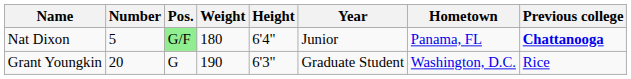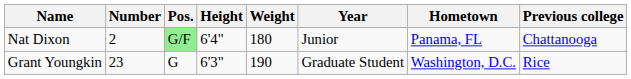columns swapped: Height <-> Weight
Nat Dixon | Number: 5 -> 2
Nat Dixon | Previous college: bold -> normal
Grant Youngkin | Number: 20 -> 23
